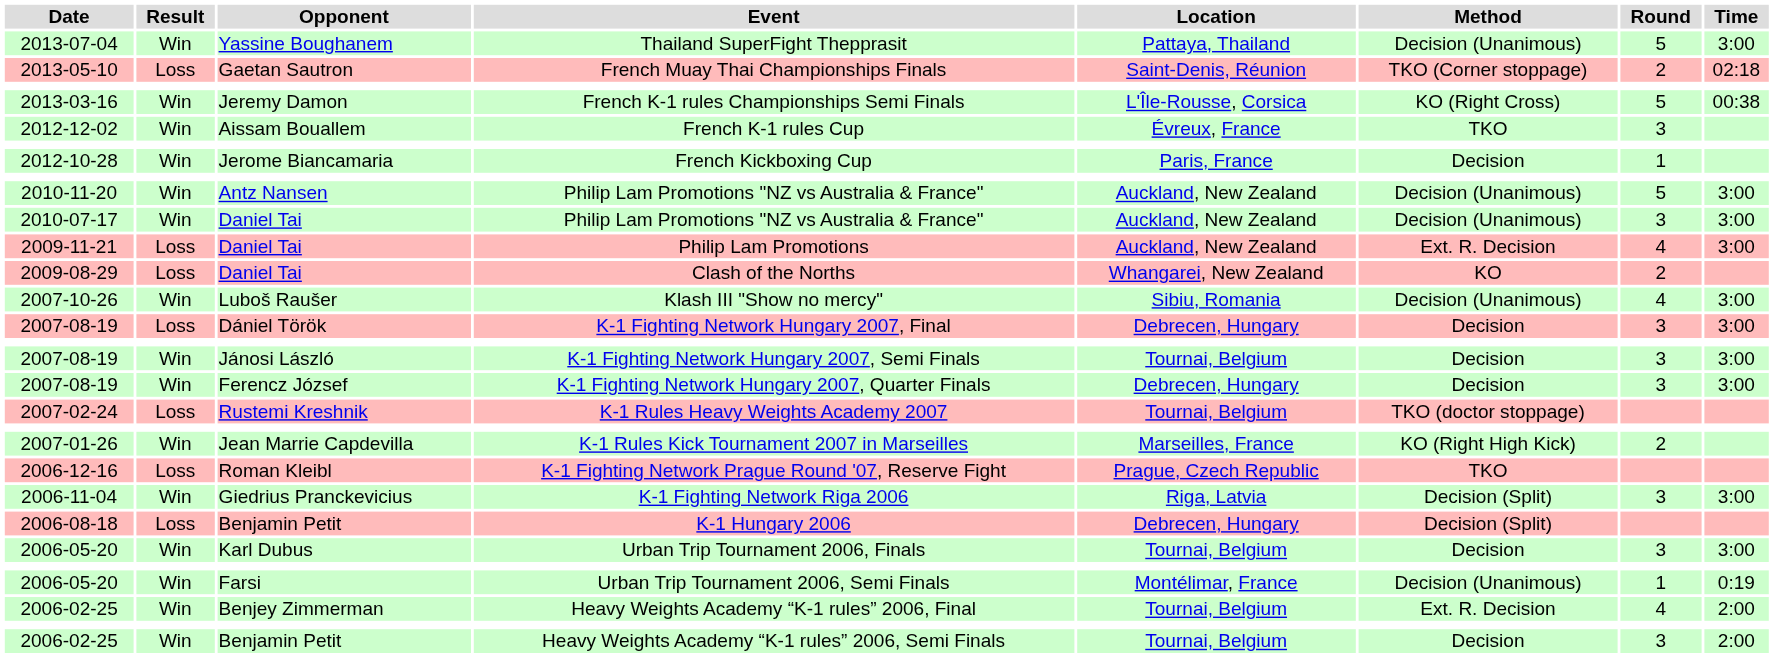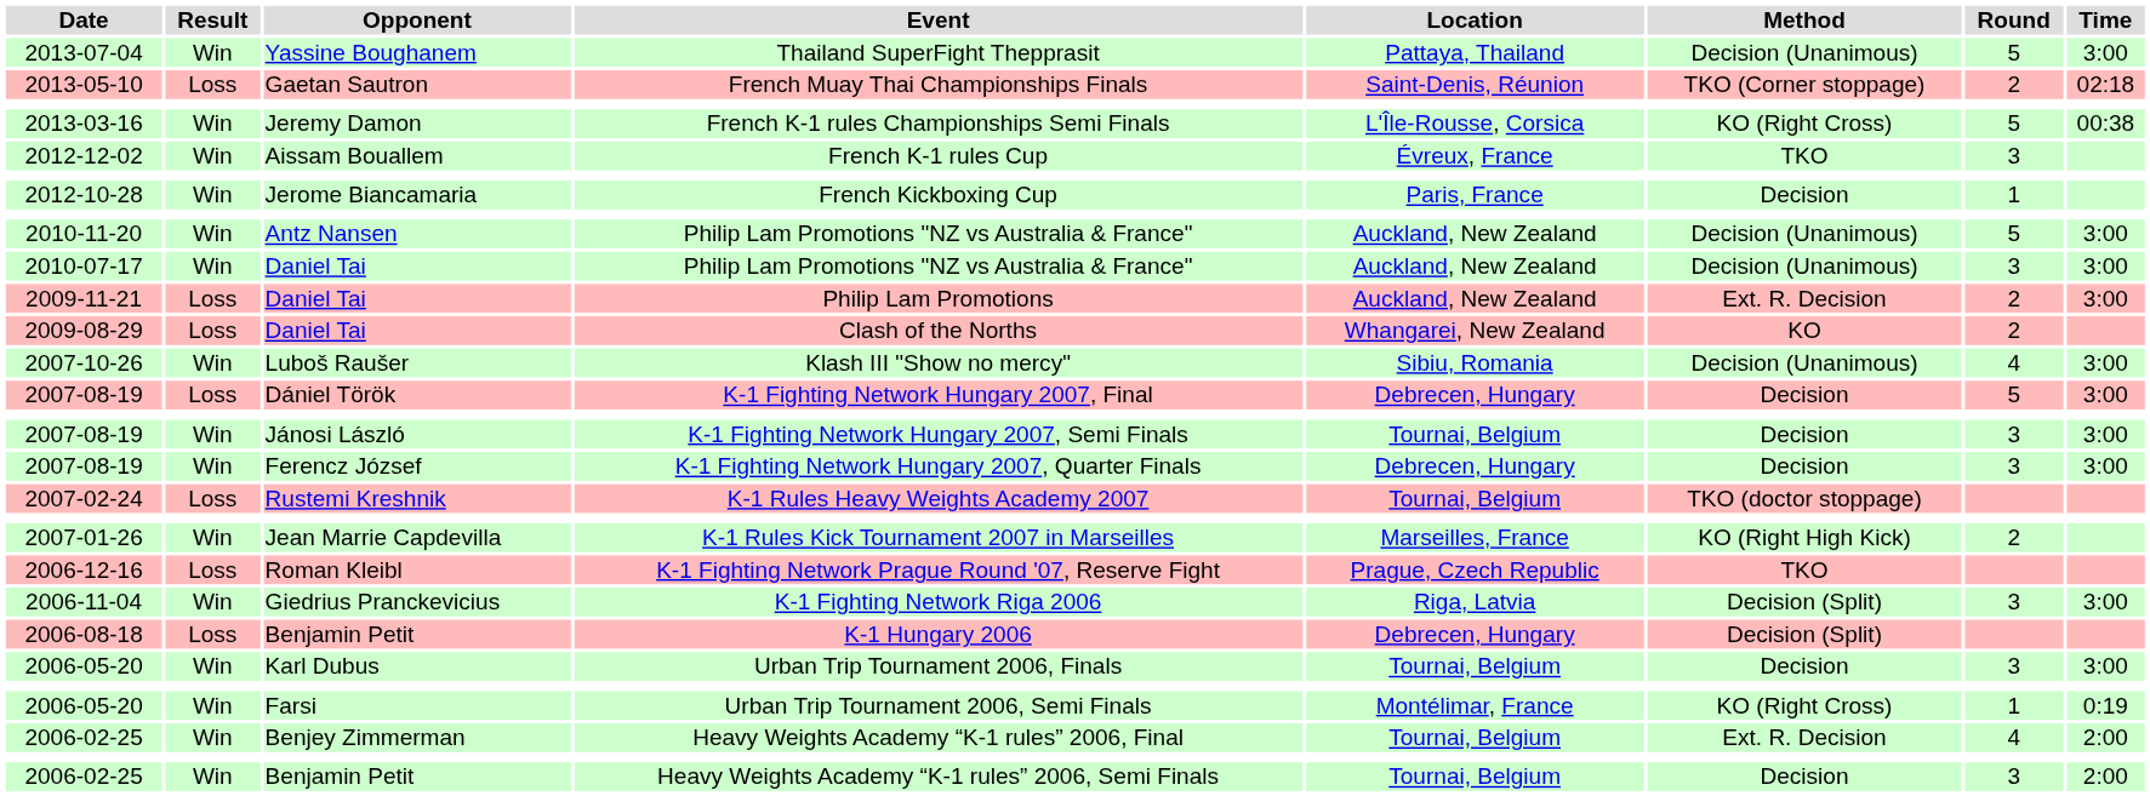Philip Lam Promotions | Round: 4 -> 2
K-1 Fighting Network Hungary 2007, Final | Round: 3 -> 5
Urban Trip Tournament 2006, Semi Finals | Method: Decision (Unanimous) -> KO (Right Cross)
